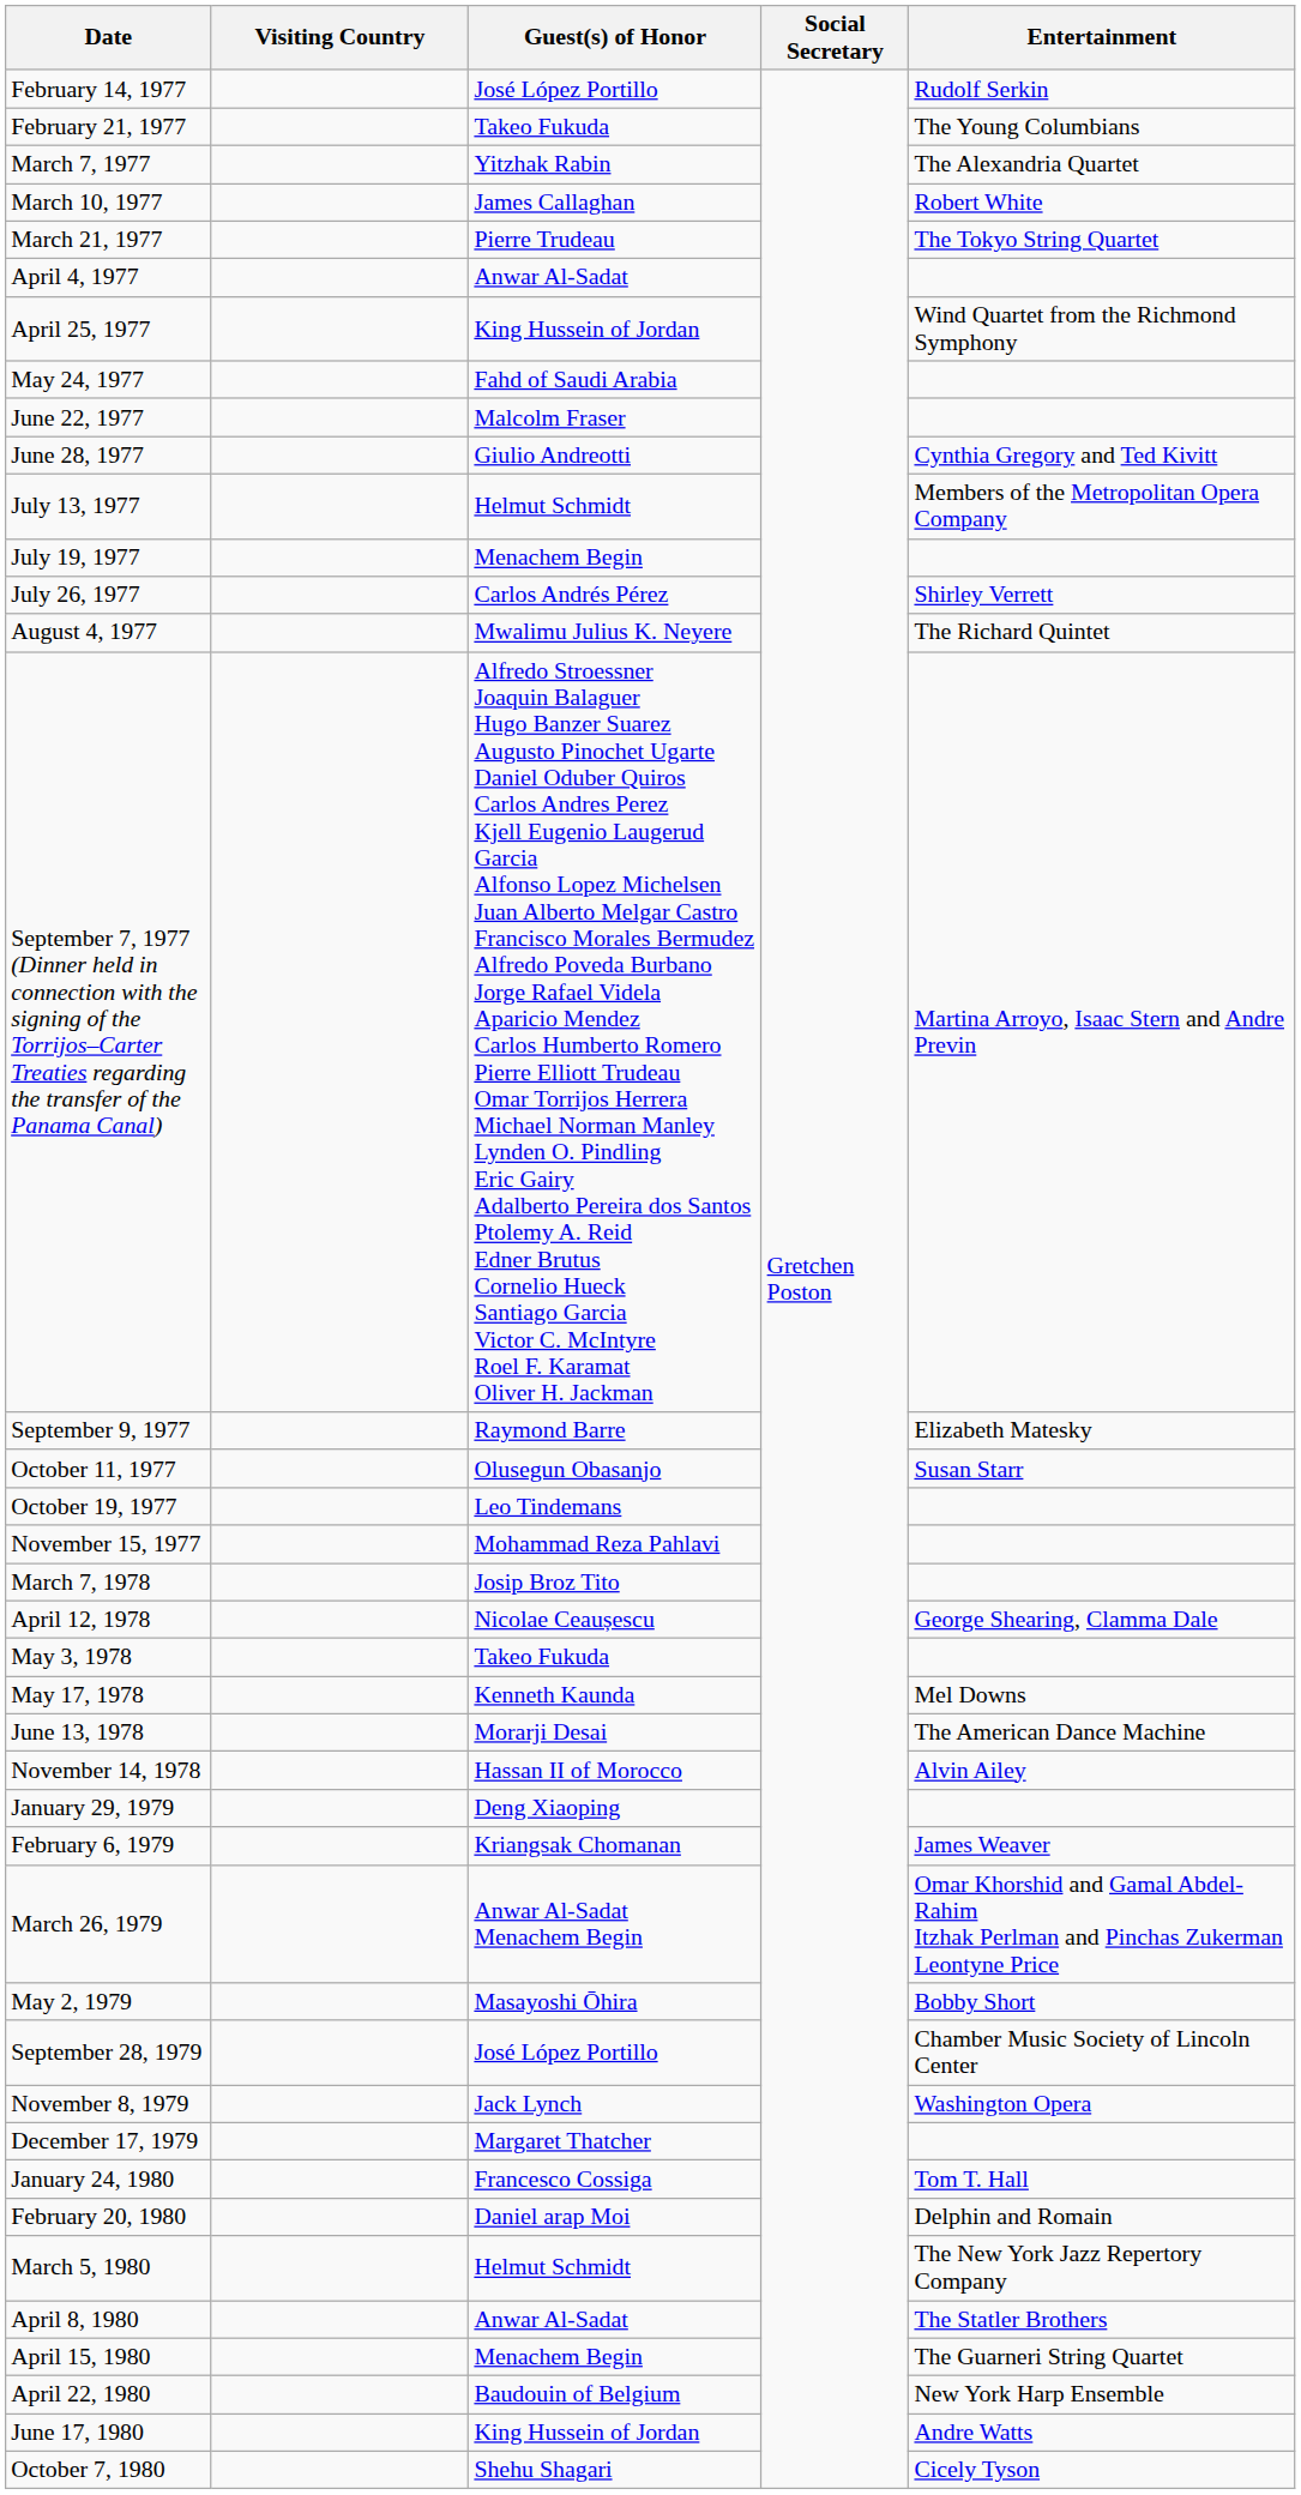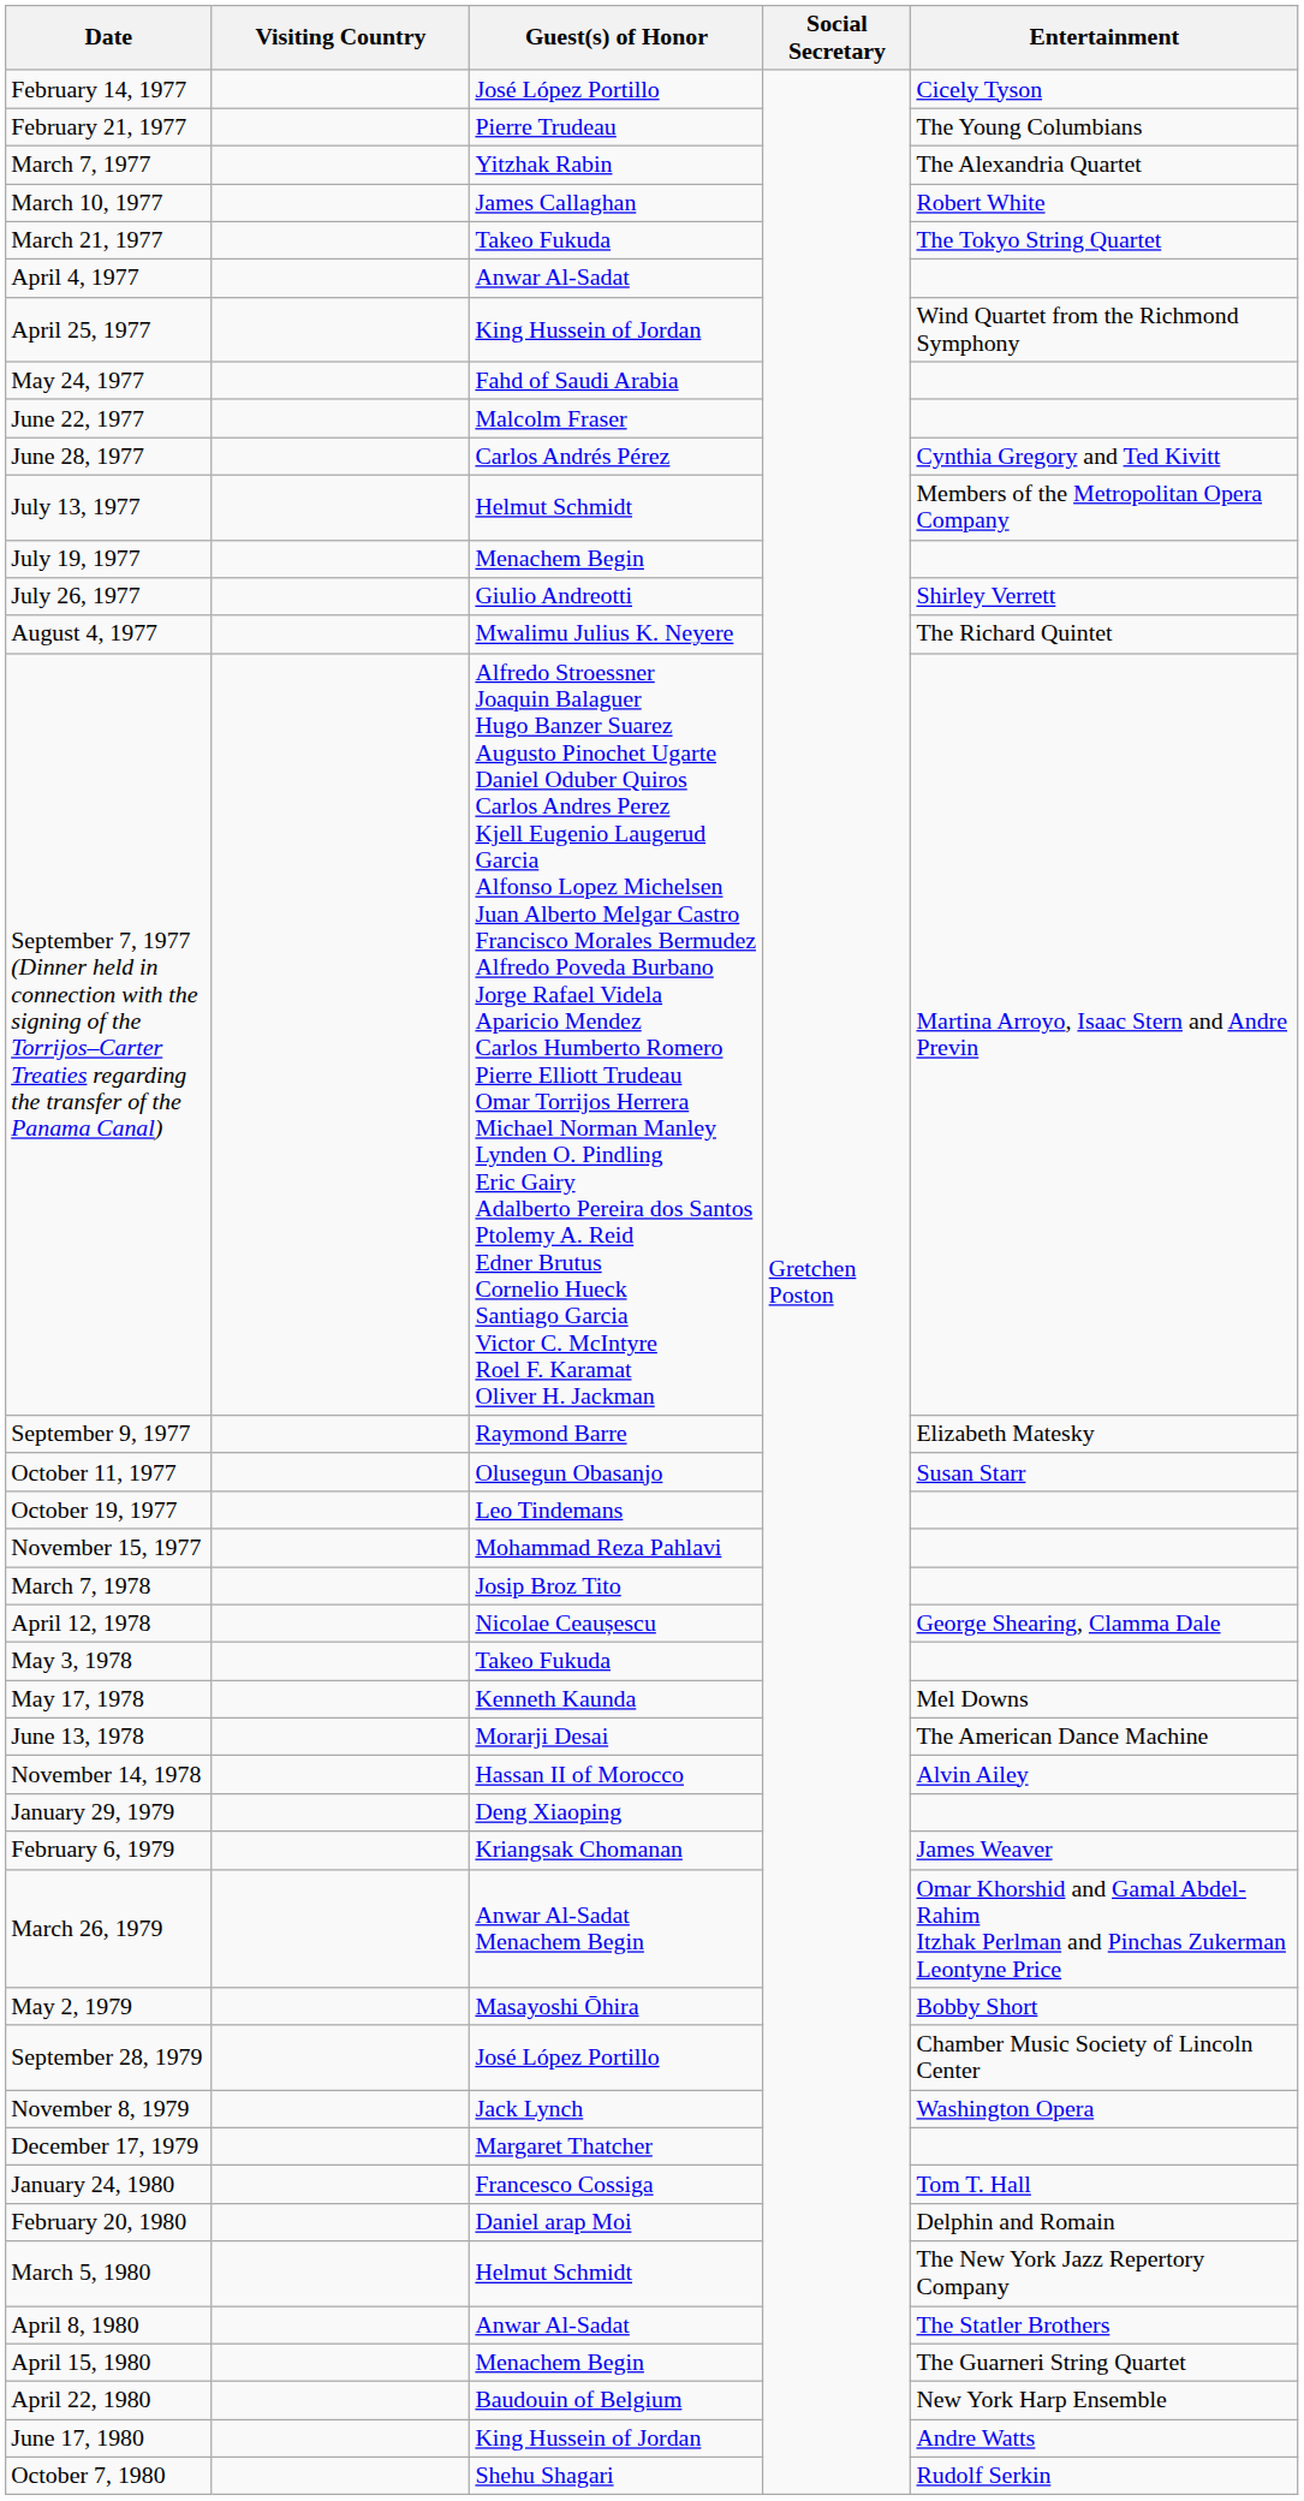February 14, 1977 | Entertainment: Rudolf Serkin -> Cicely Tyson
February 21, 1977 | Guest(s) of Honor: Takeo Fukuda -> Pierre Trudeau
March 21, 1977 | Guest(s) of Honor: Pierre Trudeau -> Takeo Fukuda
June 28, 1977 | Guest(s) of Honor: Giulio Andreotti -> Carlos Andrés Pérez
July 26, 1977 | Guest(s) of Honor: Carlos Andrés Pérez -> Giulio Andreotti
October 7, 1980 | Entertainment: Cicely Tyson -> Rudolf Serkin
